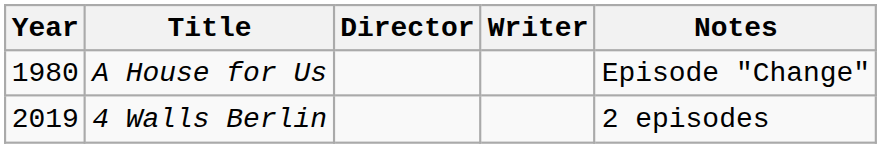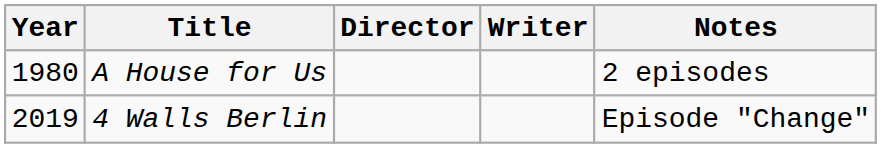A House for Us | Notes: Episode "Change" -> 2 episodes
4 Walls Berlin | Notes: 2 episodes -> Episode "Change"
